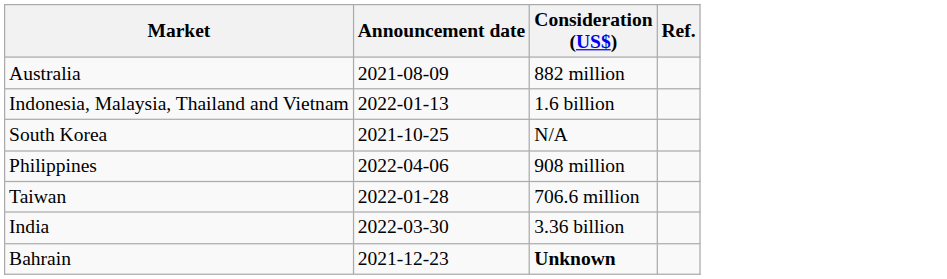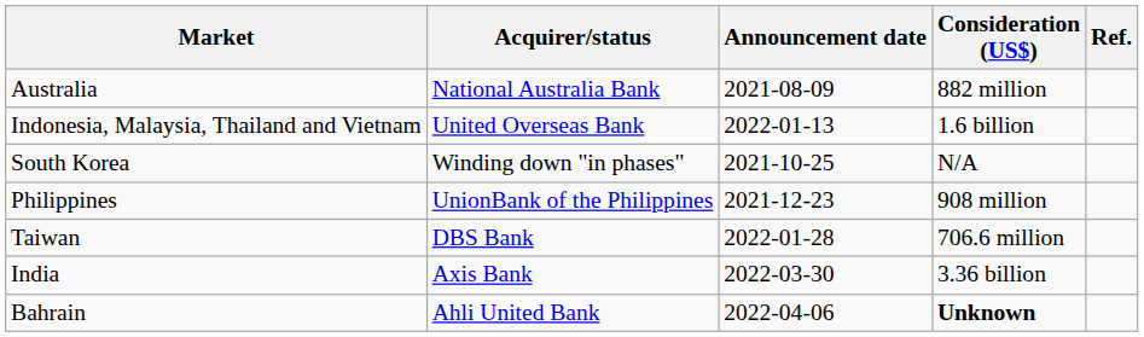+ column: Acquirer/status | National Australia Bank | United Overseas Bank | Winding down "in phases" | UnionBank of the Philippines | DBS Bank | Axis Bank | Ahli United Bank
Philippines | Announcement date: 2022-04-06 -> 2021-12-23
Bahrain | Announcement date: 2021-12-23 -> 2022-04-06
